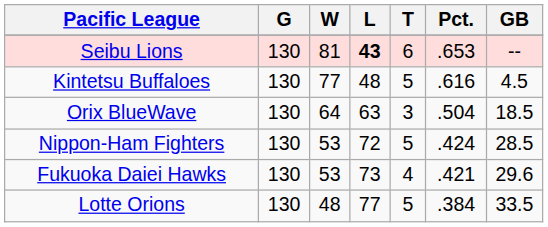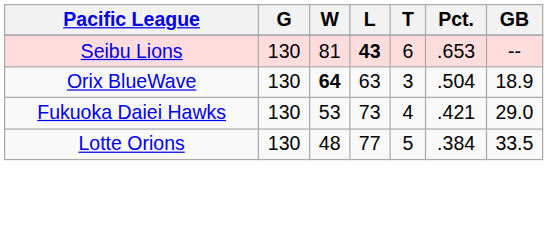- row: Kintetsu Buffaloes | 130 | 77 | 48 | 5 | .616 | 4.5
Orix BlueWave | W: normal -> bold
Orix BlueWave | GB: 18.5 -> 18.9
- row: Nippon-Ham Fighters | 130 | 53 | 72 | 5 | .424 | 28.5
Fukuoka Daiei Hawks | GB: 29.6 -> 29.0
